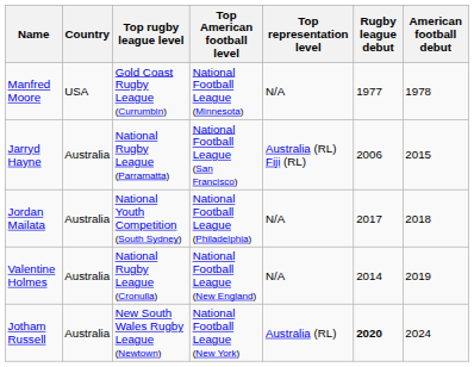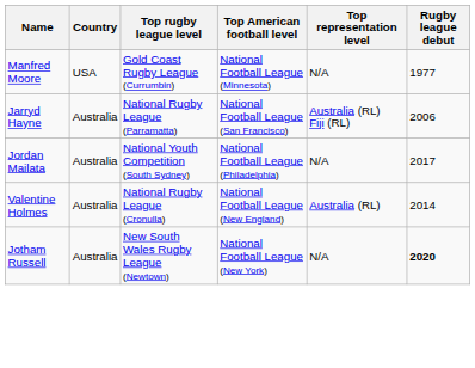- column: American football debut | 1978 | 2015 | 2018 | 2019 | 2024
Valentine Holmes | Top representation level: N/A -> Australia (RL)
Jotham Russell | Top representation level: Australia (RL) -> N/A
